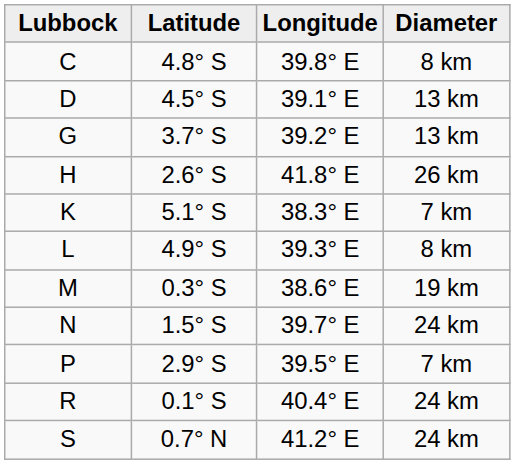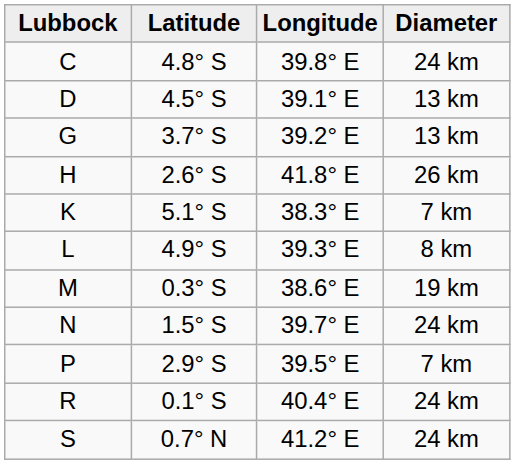C | Diameter: 8 km -> 24 km
